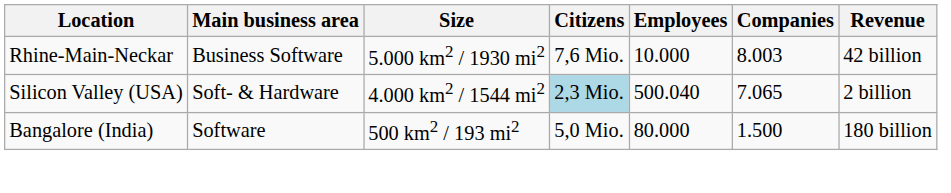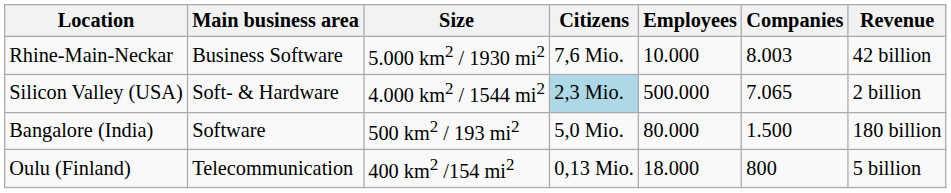Silicon Valley (USA) | Employees: 500.040 -> 500.000
+ row: Oulu (Finland) | Telecommunication | 400 km2 /154 mi2 | 0,13 Mio. | 18.000 | 800 | 5 billion
